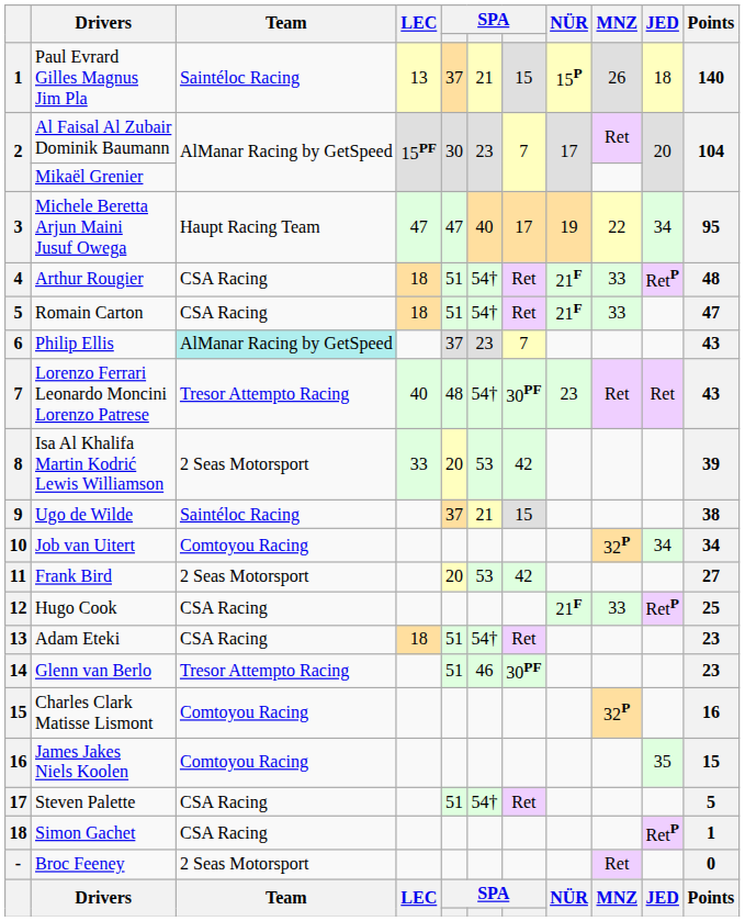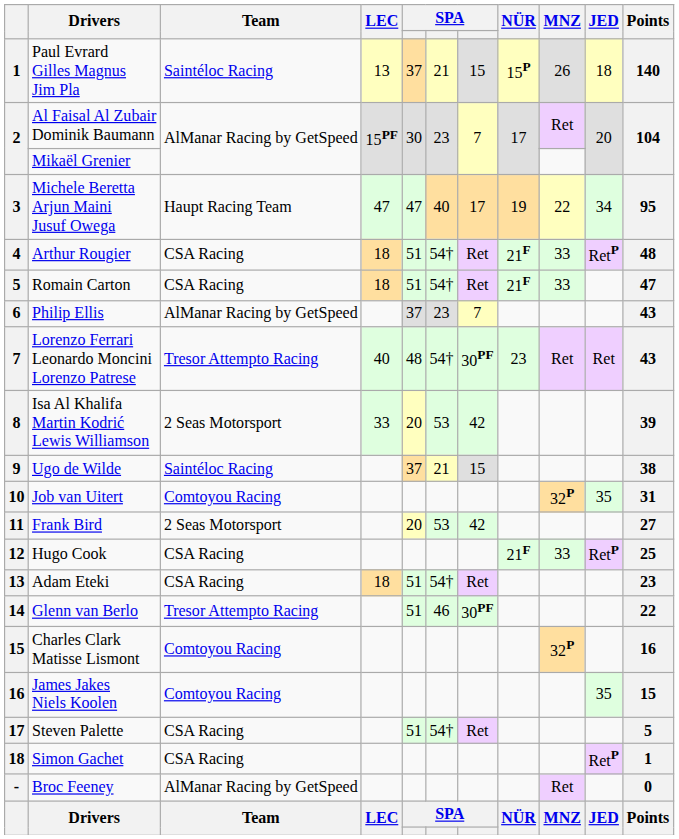Philip Ellis | Team: paleturquoise background -> no background
Job van Uitert | JED: 34 -> 35
Job van Uitert | Points: 34 -> 31
Glenn van Berlo | Points: 23 -> 22
Broc Feeney | Team: 2 Seas Motorsport -> AlManar Racing by GetSpeed
